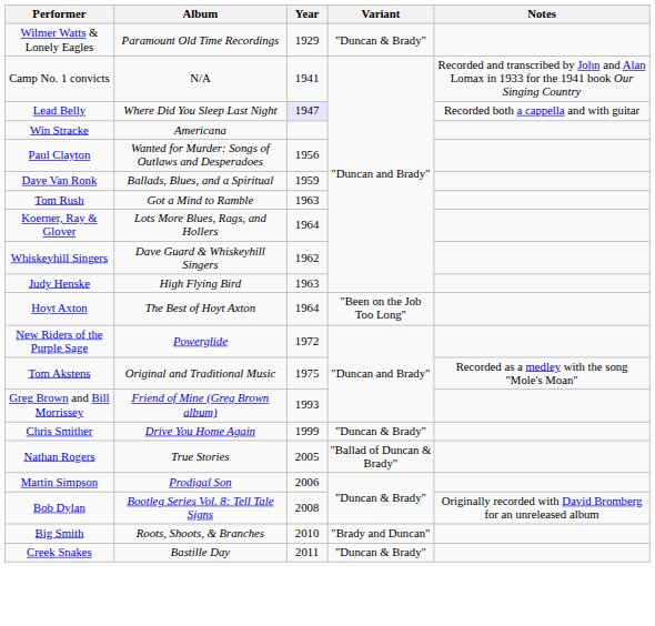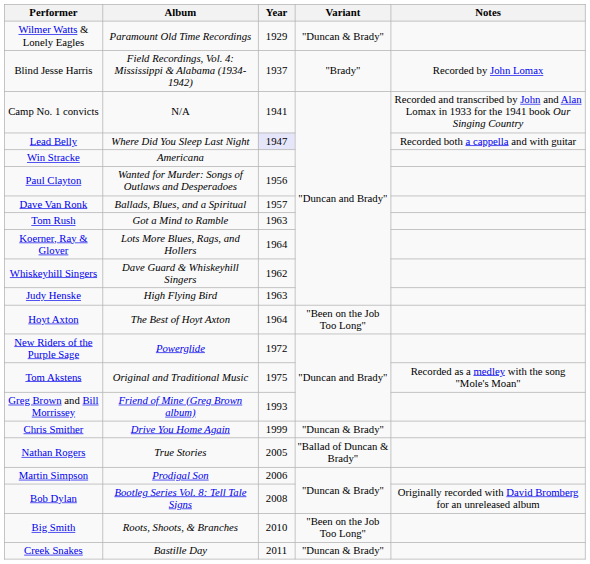+ row: Blind Jesse Harris | Field Recordings, Vol. 4: Mississippi & Alabama (1934-1942) | 1937 | "Brady" | Recorded by John Lomax
Dave Van Ronk | Year: 1959 -> 1957
Big Smith | Variant: "Brady and Duncan" -> "Been on the Job Too Long"
